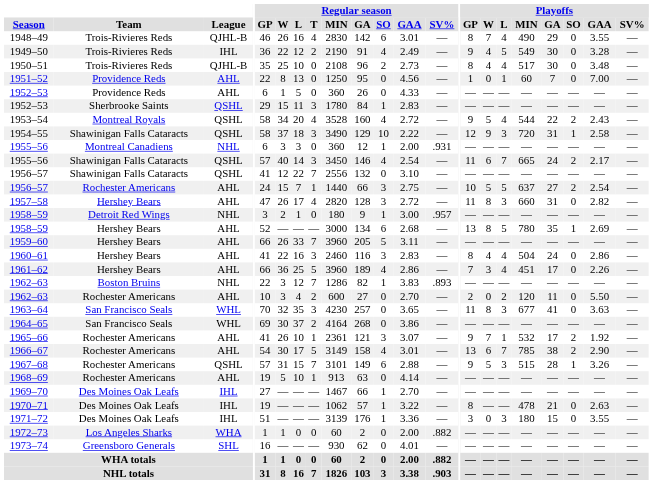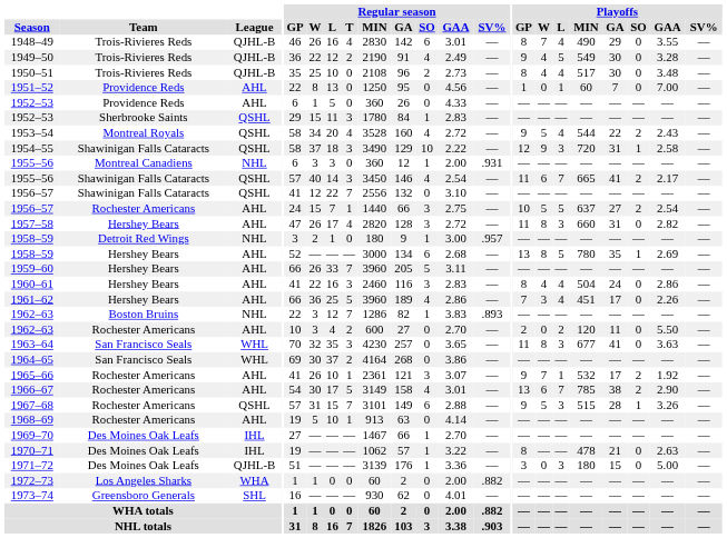1949–50 | League: IHL -> QJHL-B
1955–56 / Shawinigan Falls Cataracts | Playoffs / GA: 24 -> 41
1971–72 | League: IHL -> QJHL-B
1971–72 | Playoffs / GAA: 3.55 -> 5.00
